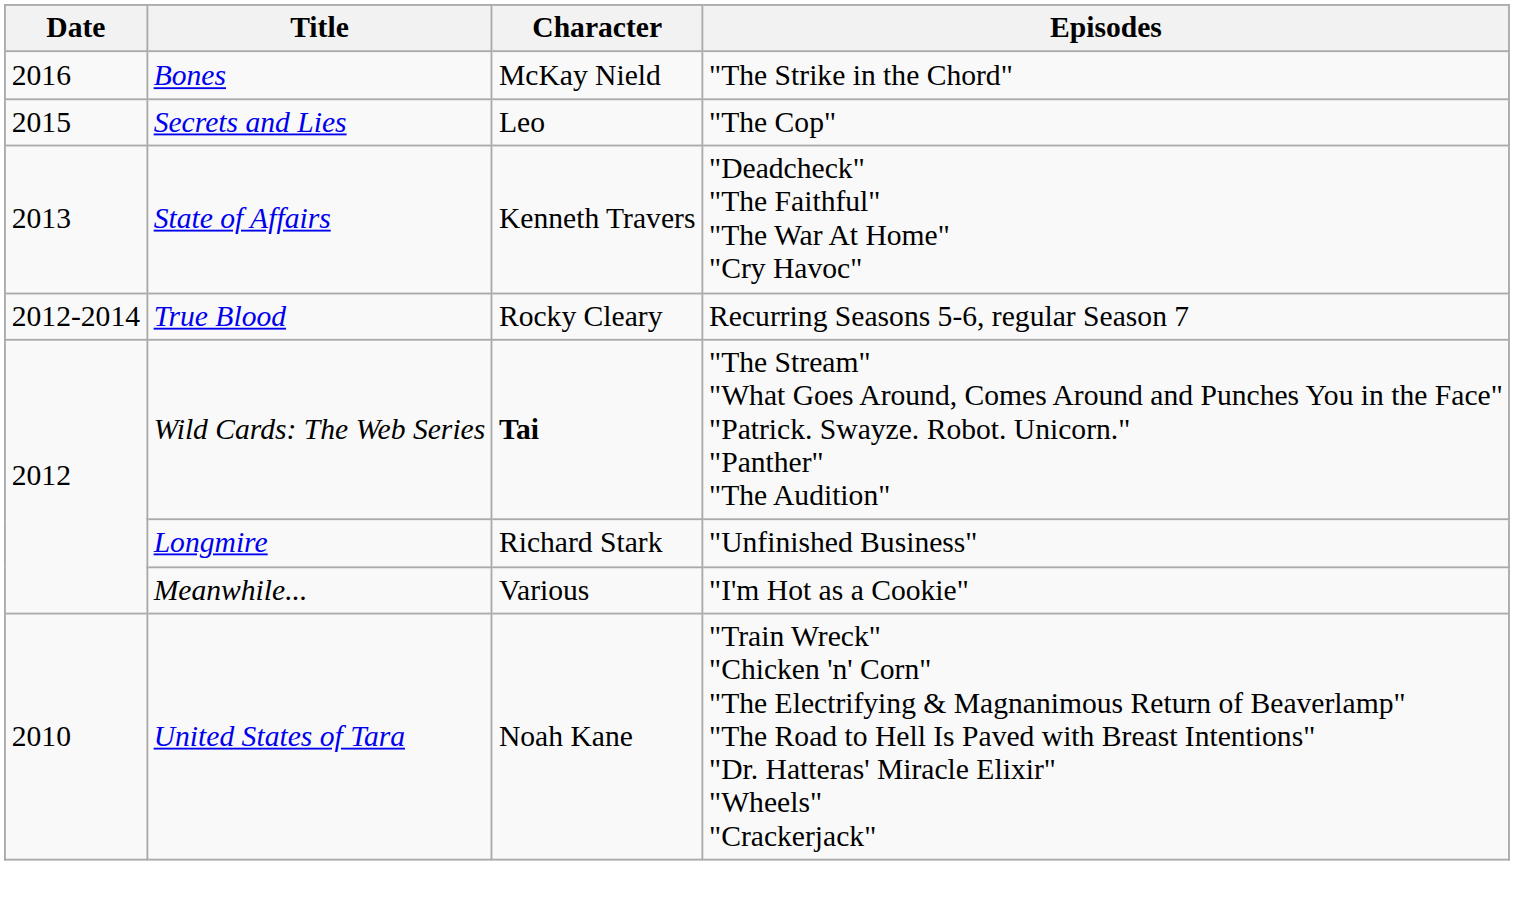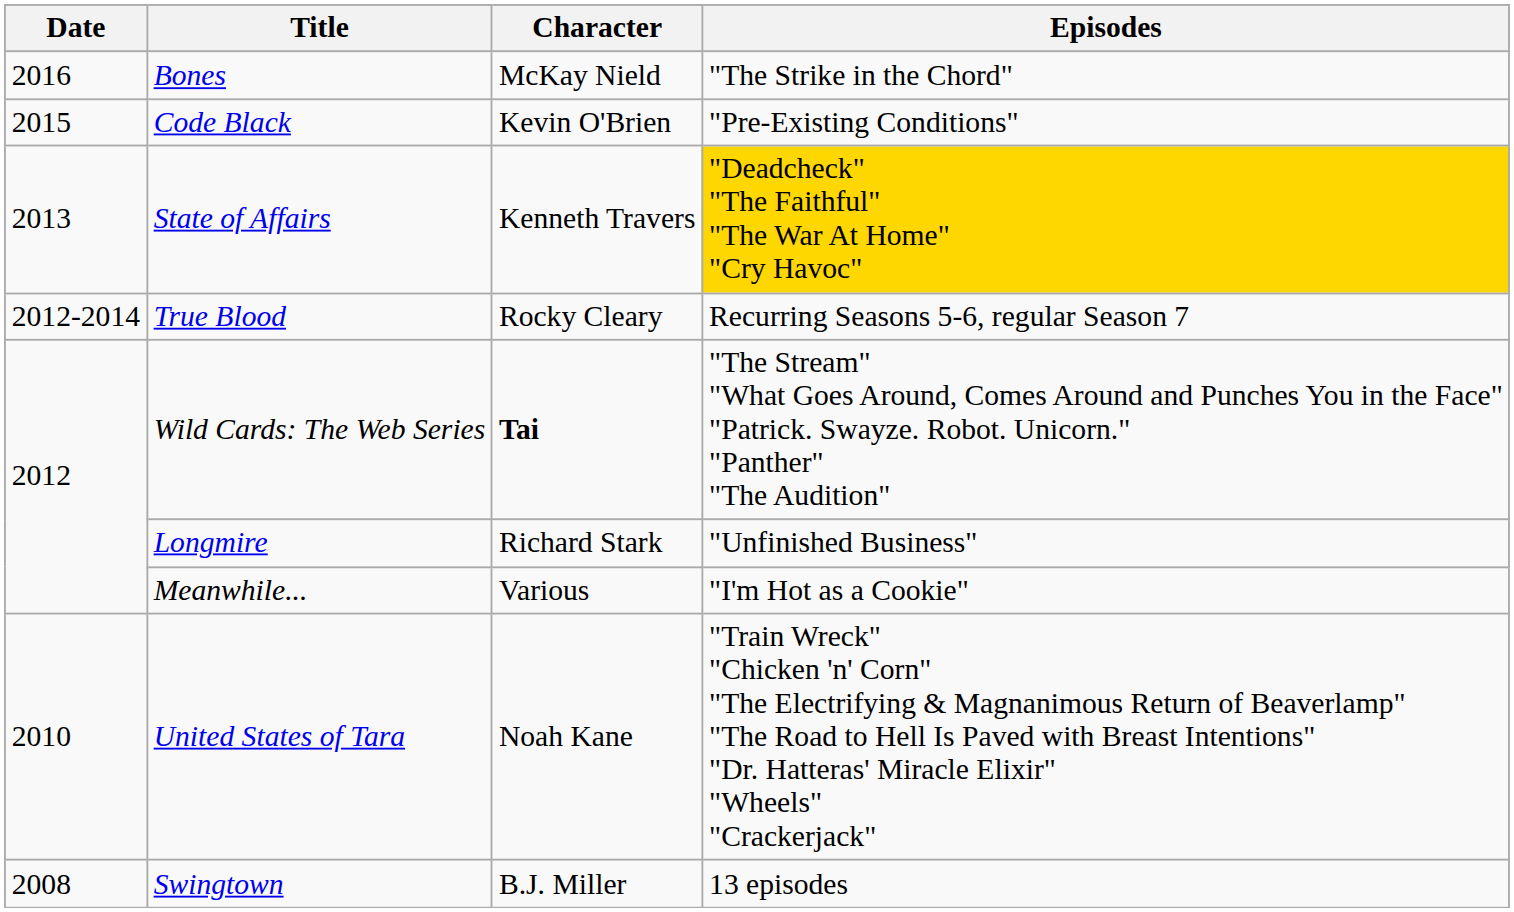+ row: 2015 | Code Black | Kevin O'Brien | "Pre-Existing Conditions"
- row: 2015 | Secrets and Lies | Leo | "The Cop"
State of Affairs | Episodes: no background -> gold background
+ row: 2008 | Swingtown | B.J. Miller | 13 episodes
